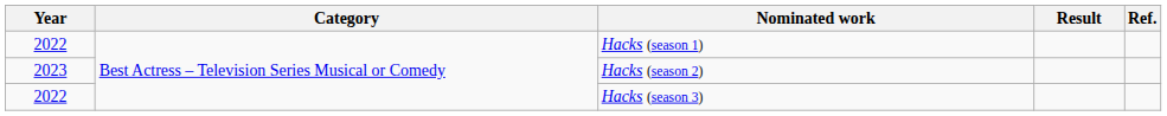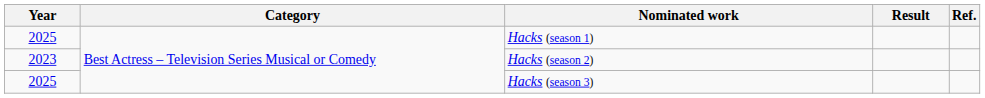Hacks (season 1) | Year: 2022 -> 2025
Hacks (season 3) | Year: 2022 -> 2025
